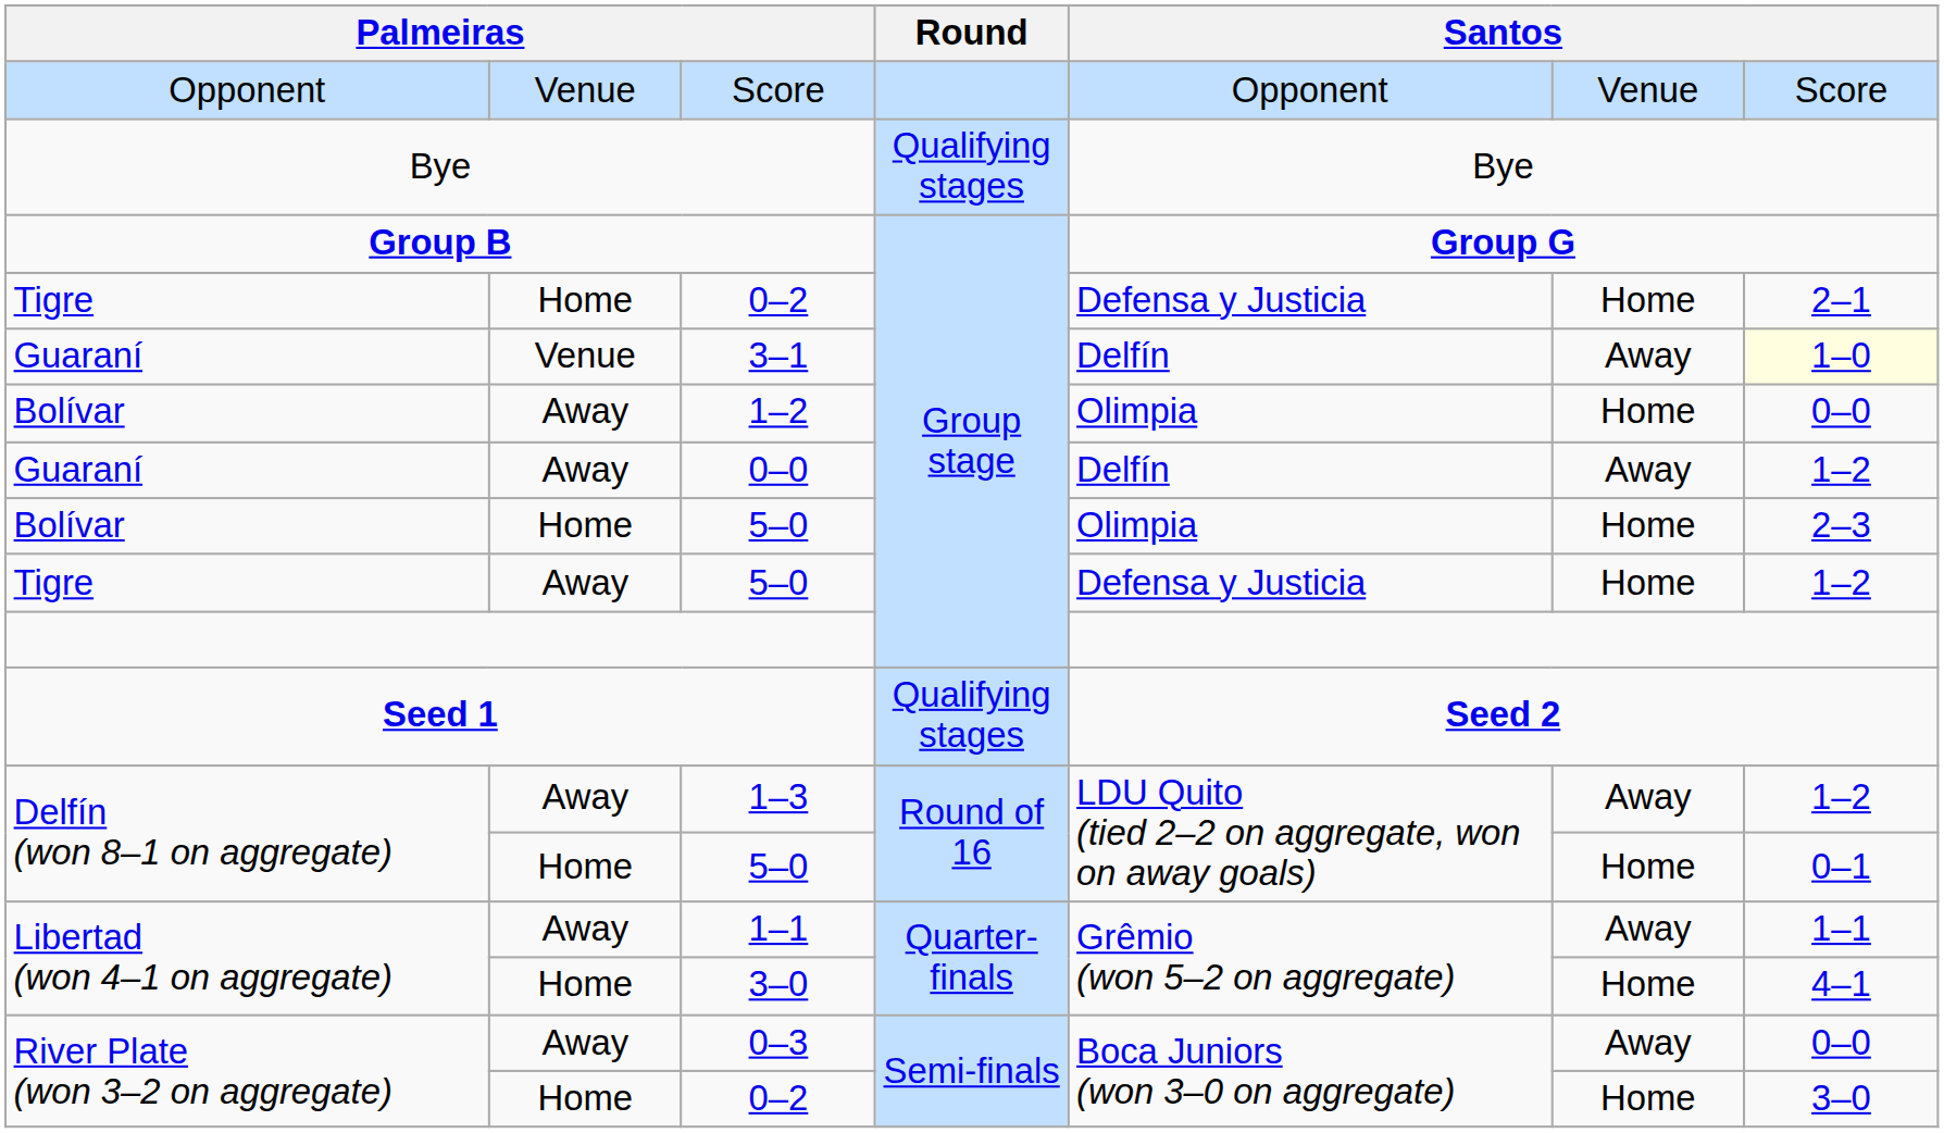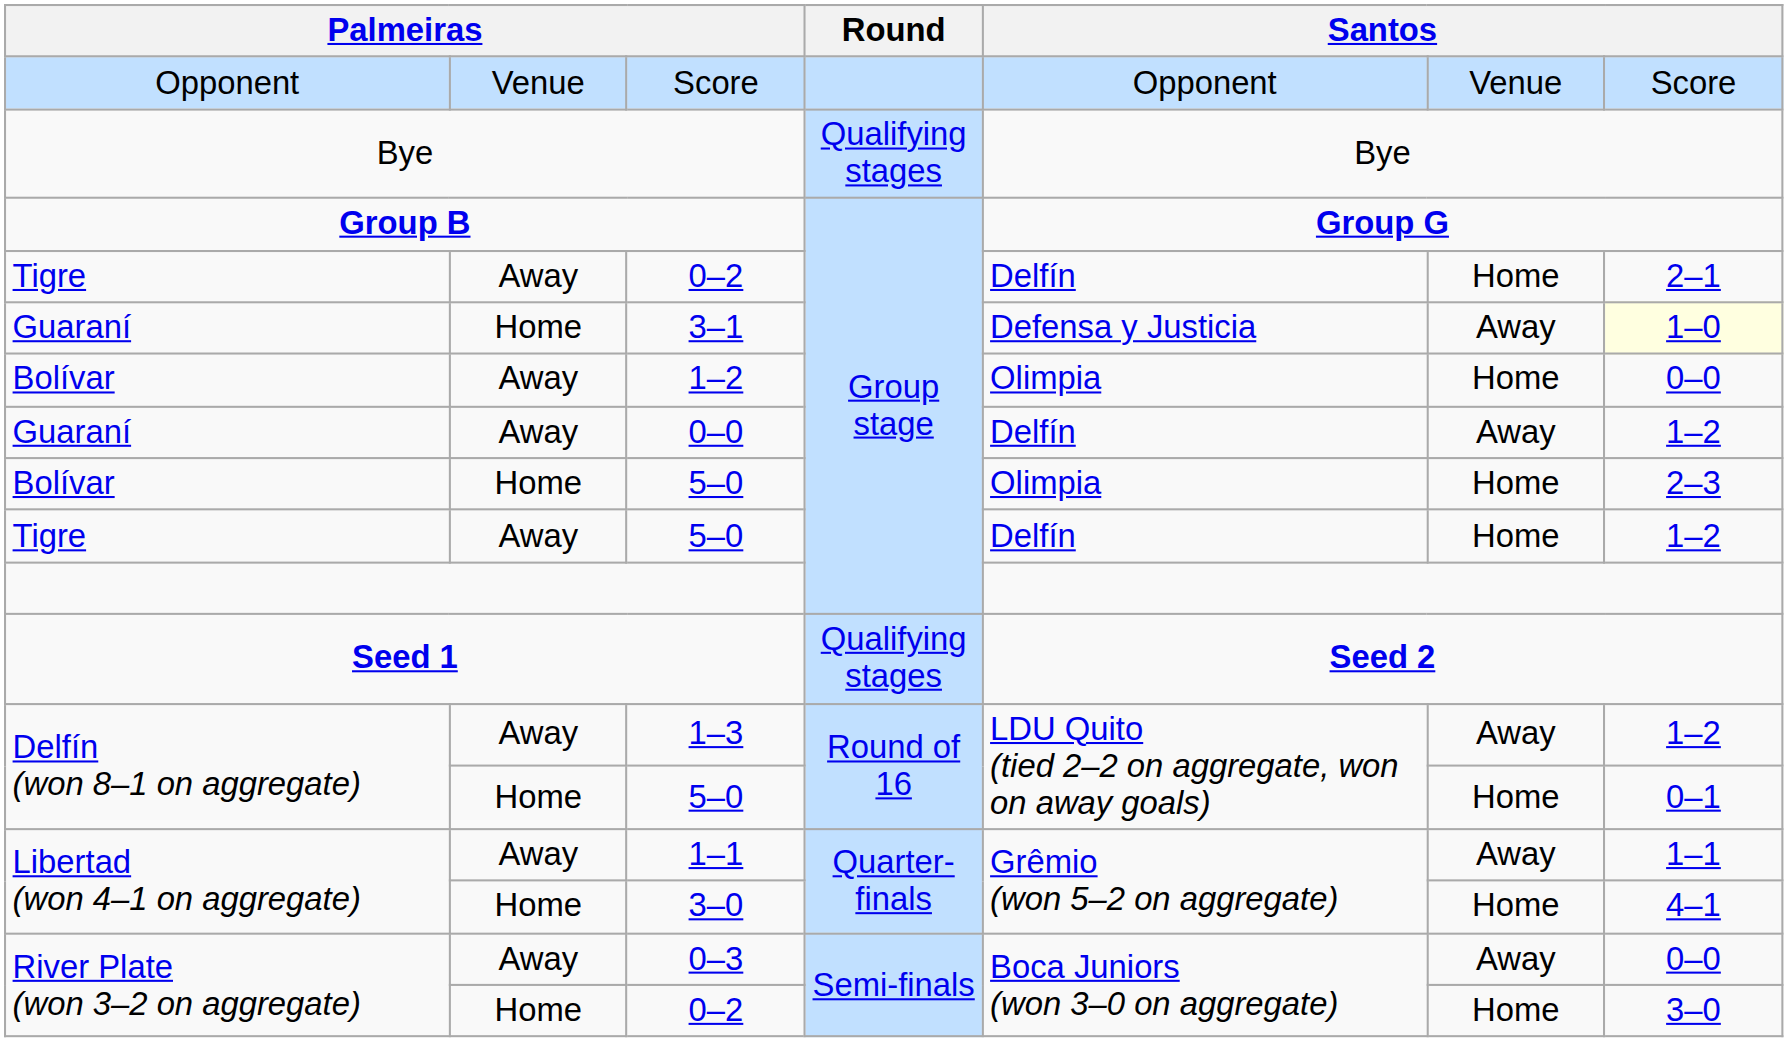Tigre / 0–2 | column 2: Home -> Away
Tigre / 0–2 | column 5: Defensa y Justicia -> Delfín
3–1 | column 2: Venue -> Home
3–1 | column 5: Delfín -> Defensa y Justicia
Tigre / 5–0 | column 5: Defensa y Justicia -> Delfín
